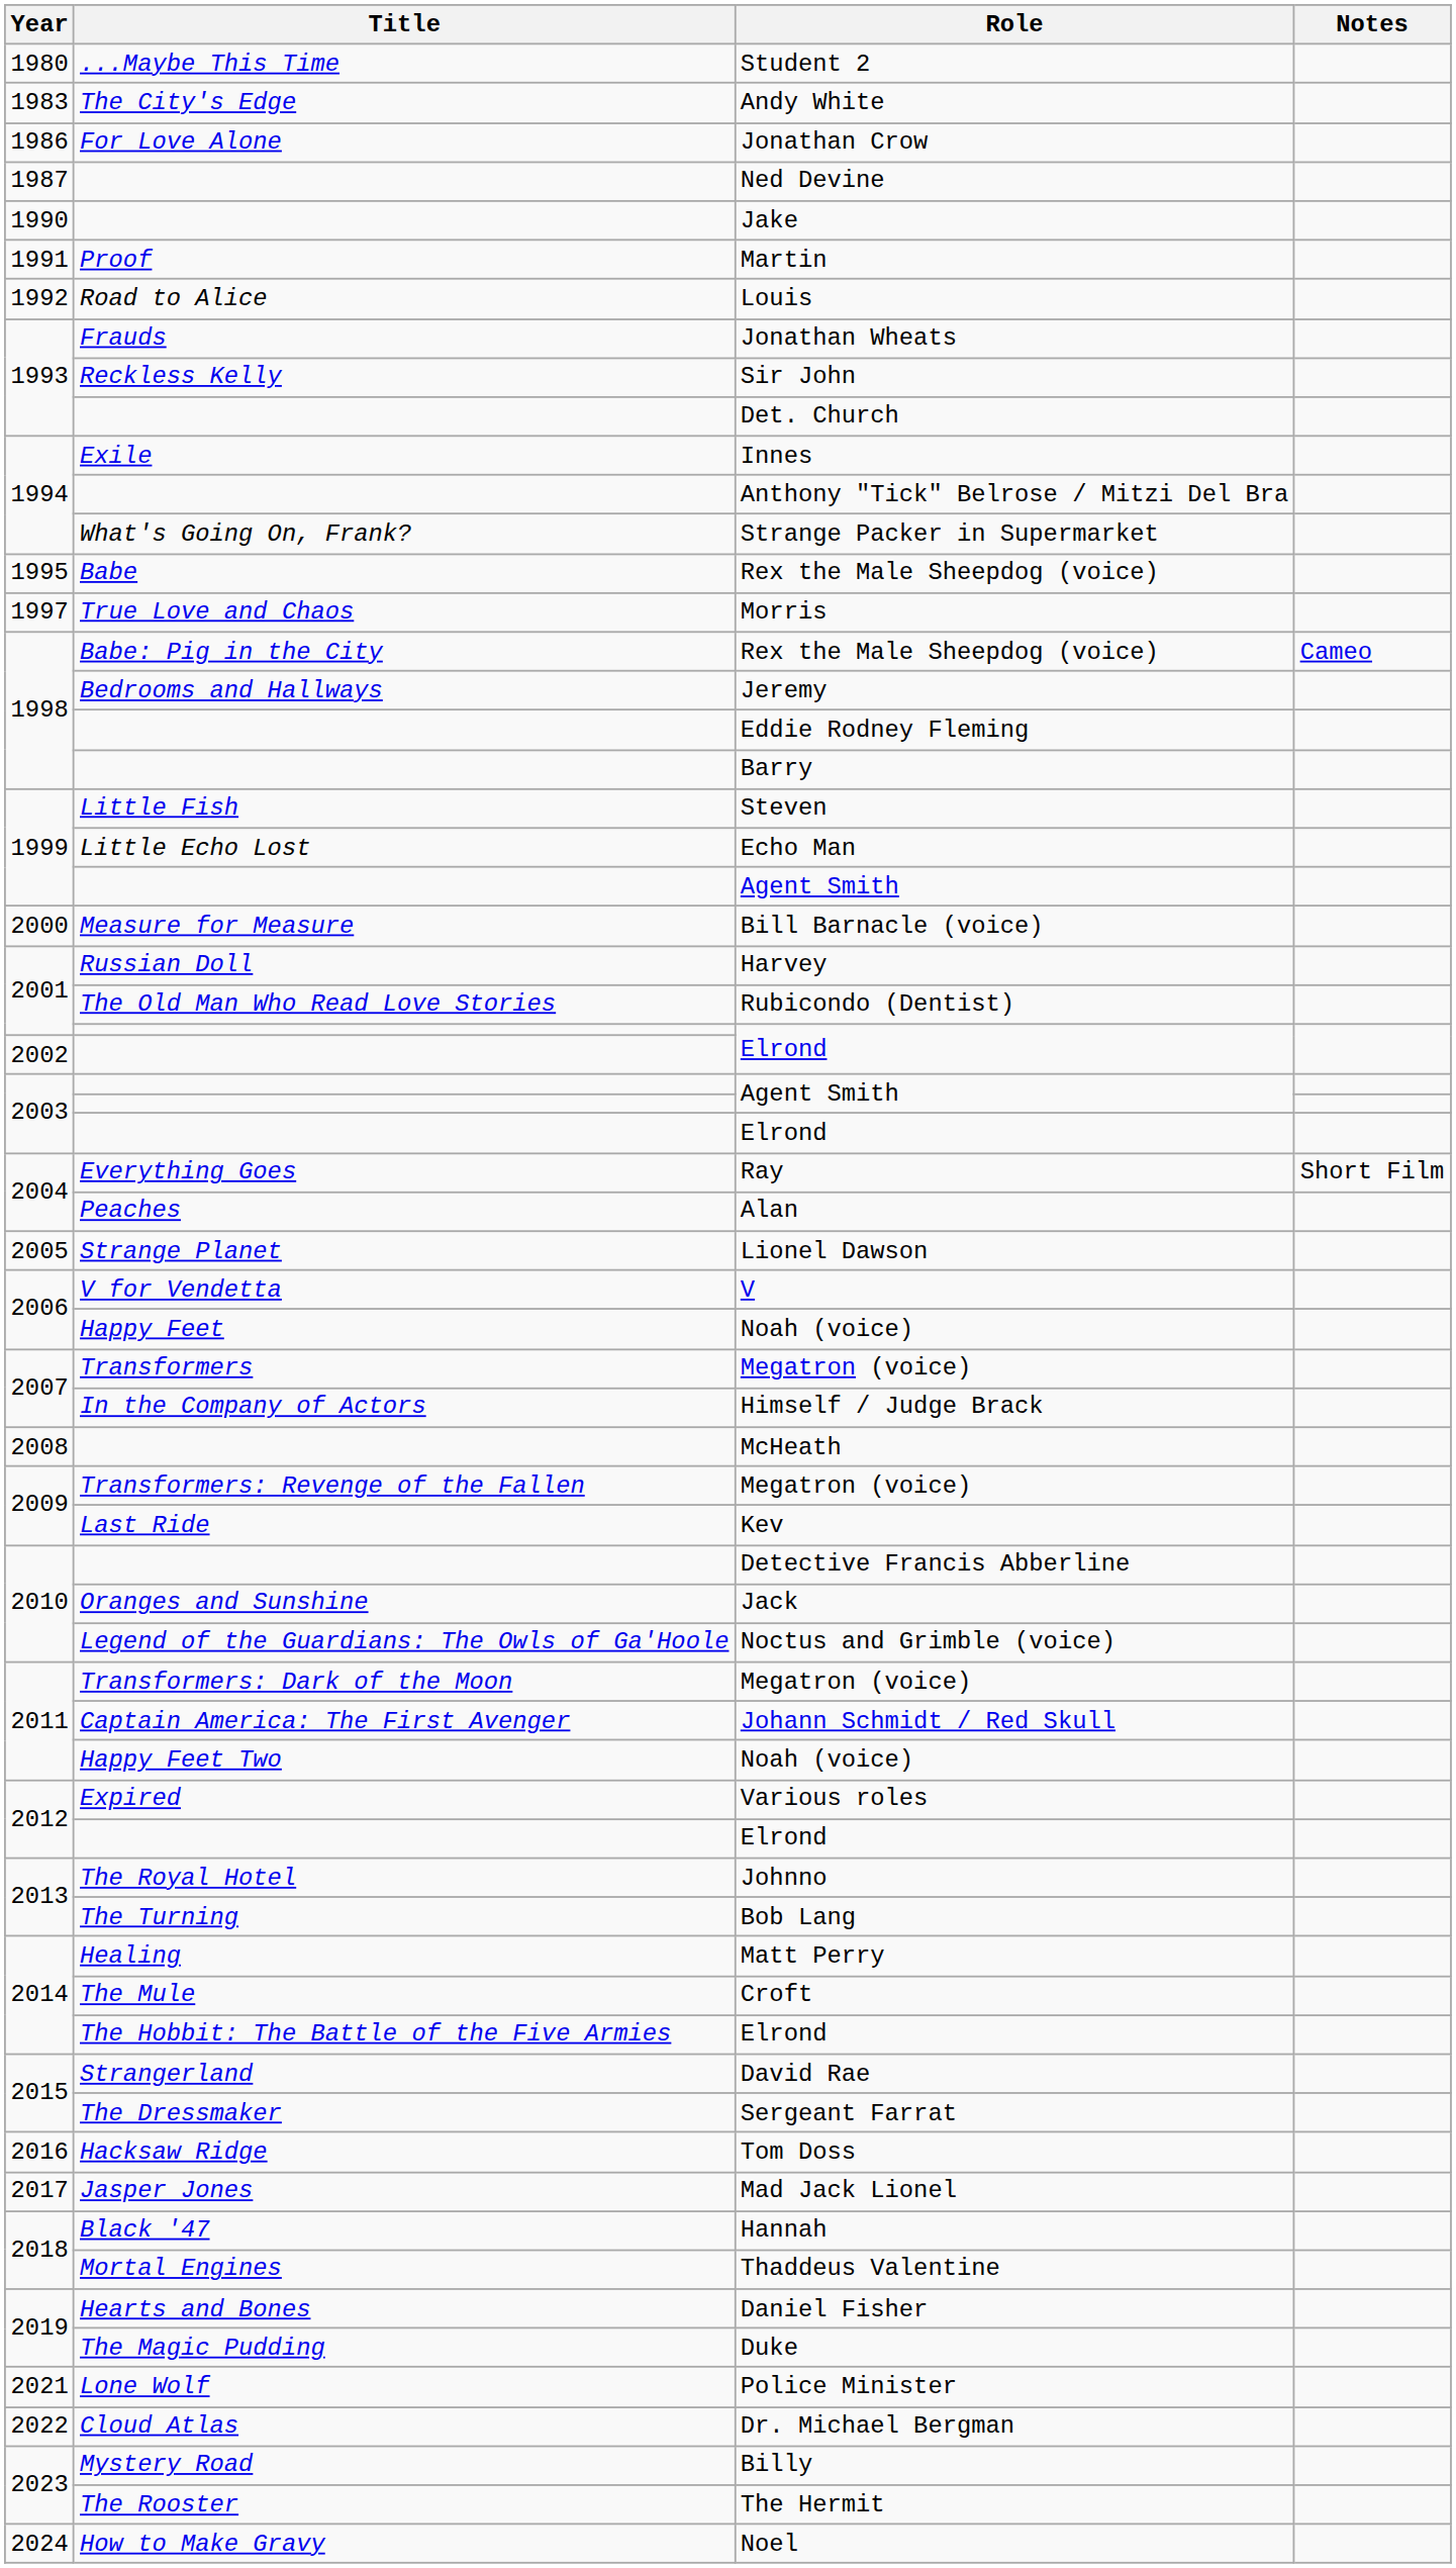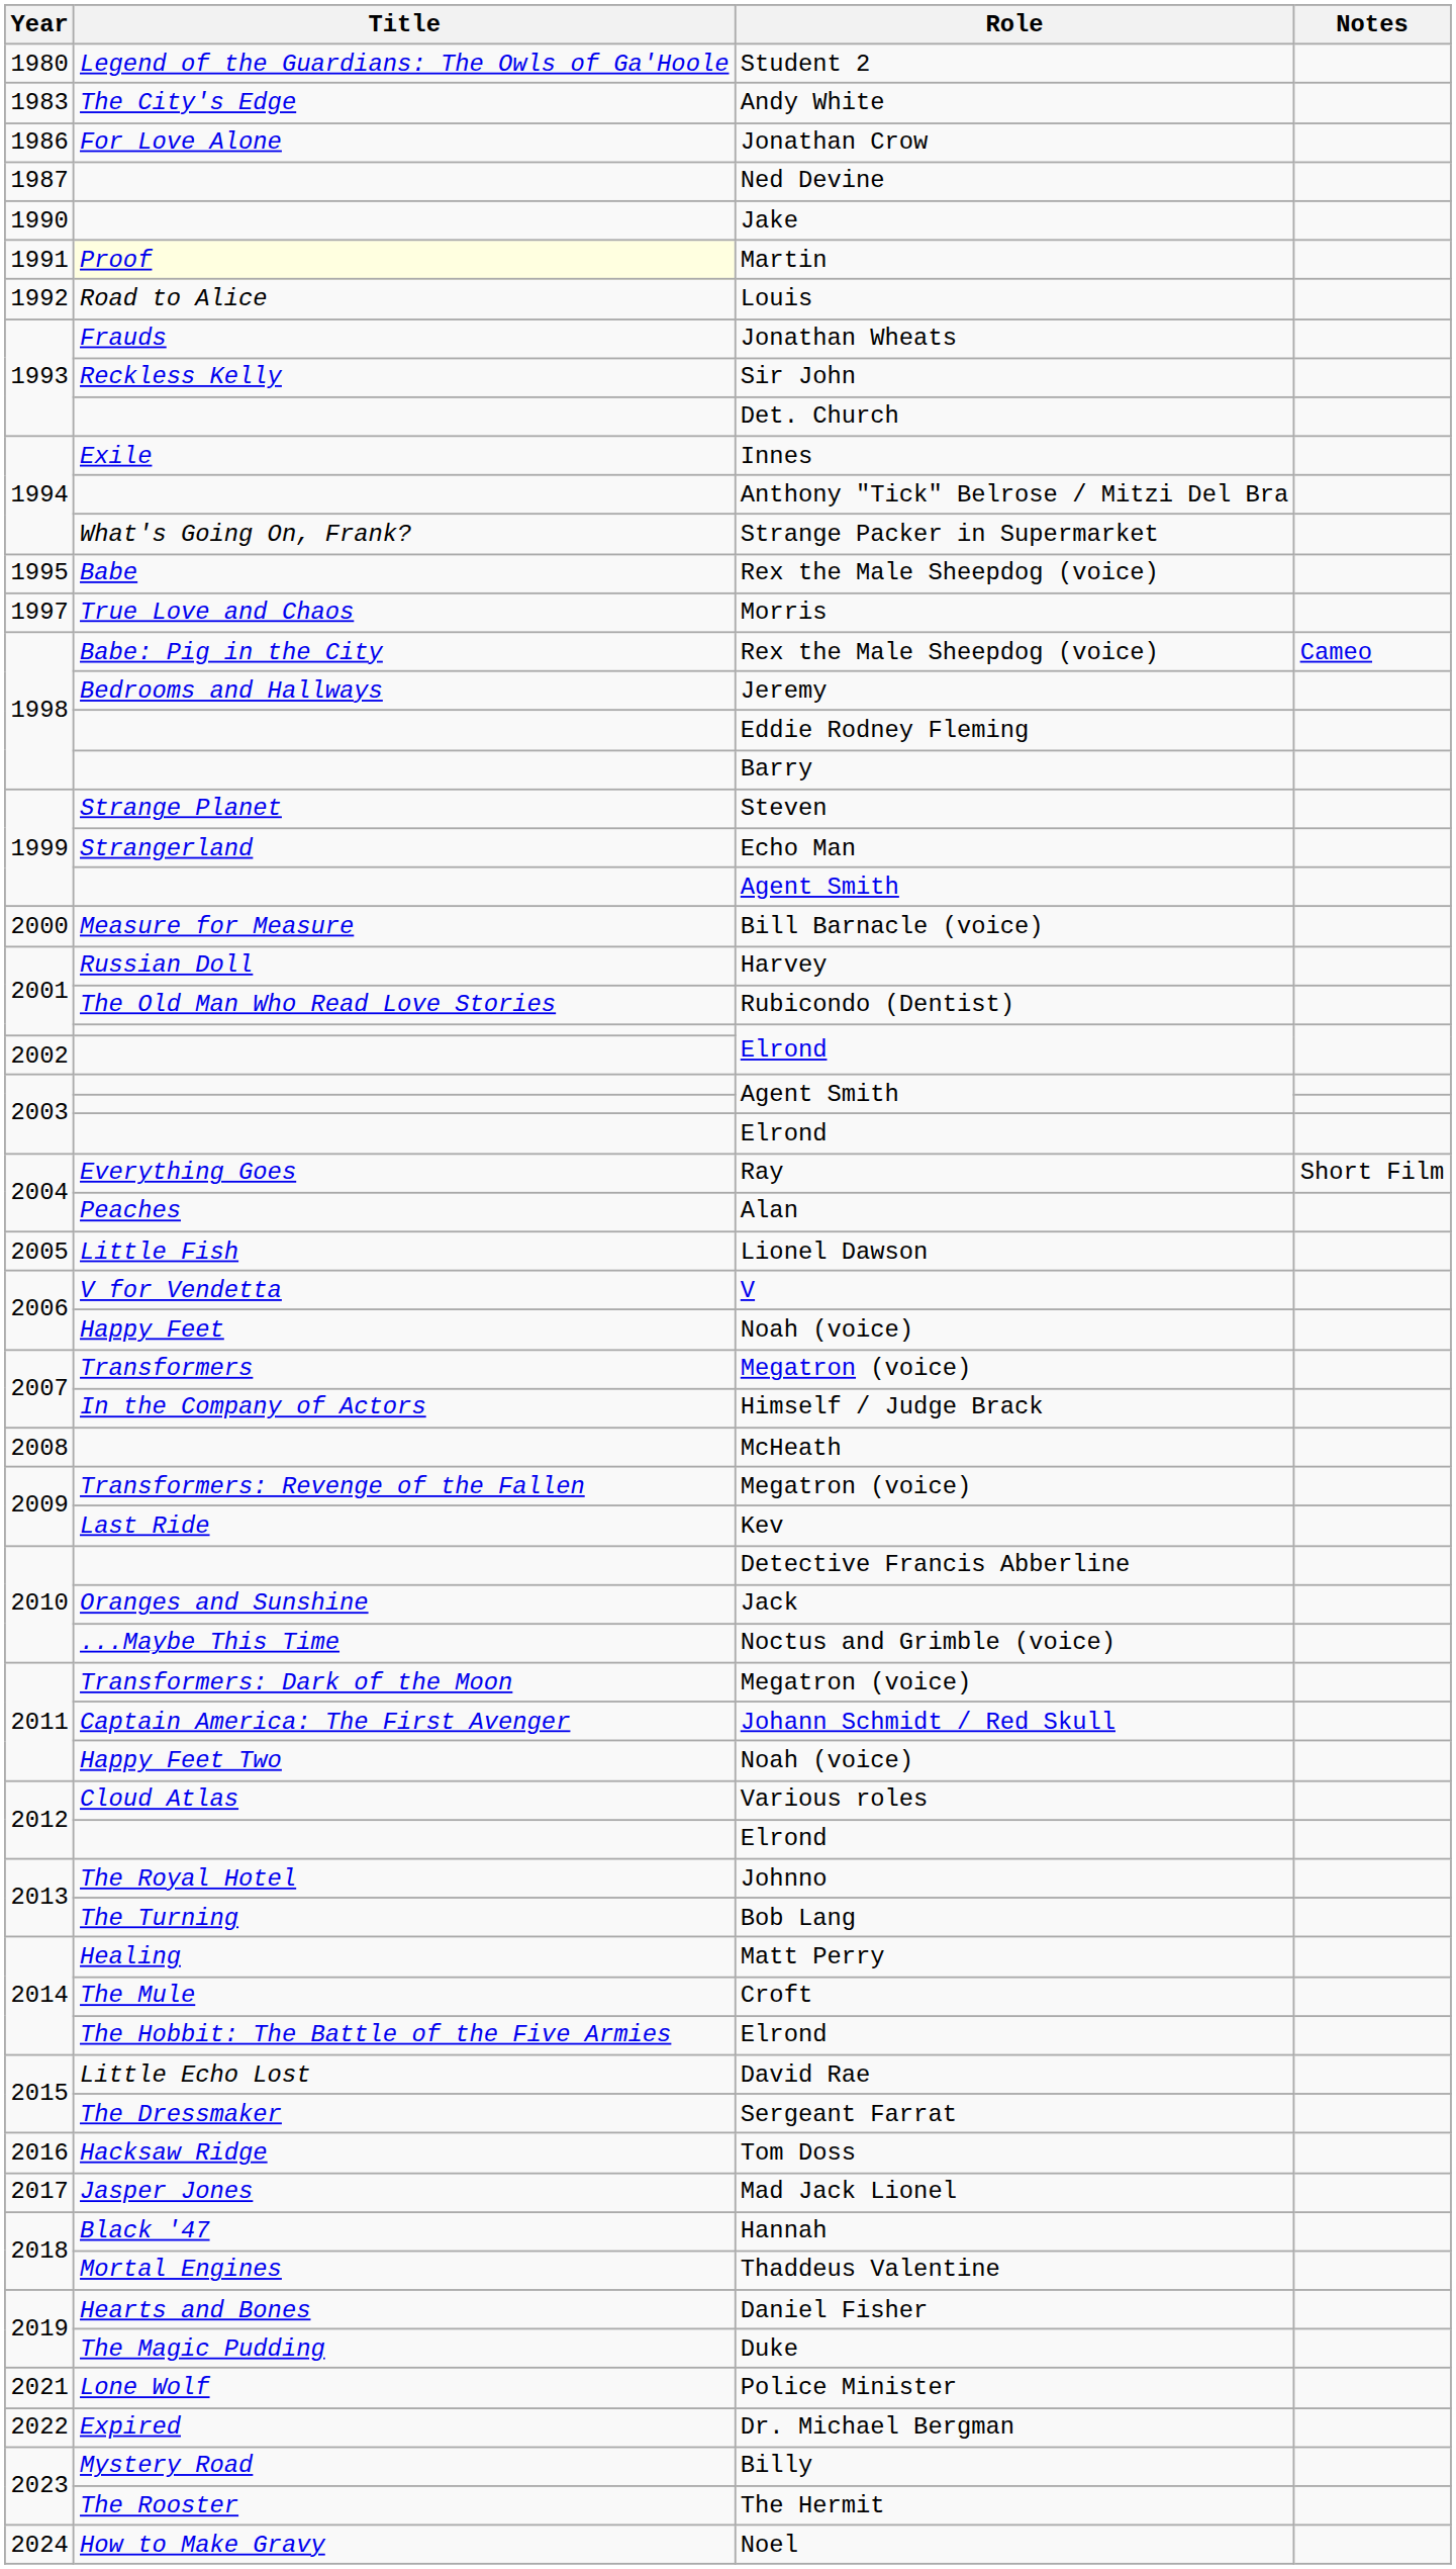Student 2 | Title: ...Maybe This Time -> Legend of the Guardians: The Owls of Ga'Hoole
Martin | Title: no background -> lightyellow background
Steven | Title: Little Fish -> Strange Planet
Echo Man | Title: Little Echo Lost -> Strangerland
Lionel Dawson | Title: Strange Planet -> Little Fish
Noctus and Grimble (voice) | Title: Legend of the Guardians: The Owls of Ga'Hoole -> ...Maybe This Time
Various roles | Title: Expired -> Cloud Atlas
David Rae | Title: Strangerland -> Little Echo Lost
Dr. Michael Bergman | Title: Cloud Atlas -> Expired
